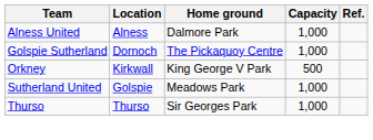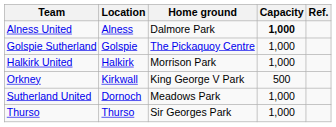Alness United | Capacity: normal -> bold
Golspie Sutherland | Location: Dornoch -> Golspie
+ row: Halkirk United | Halkirk | Morrison Park | 1,000
Sutherland United | Location: Golspie -> Dornoch
